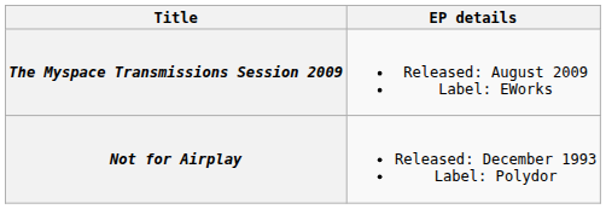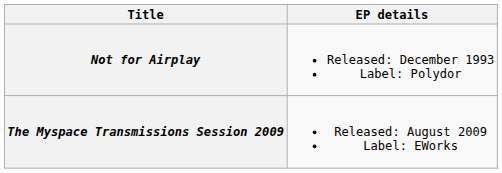rows swapped: Not for Airplay <-> The Myspace Transmissions Session 2009
